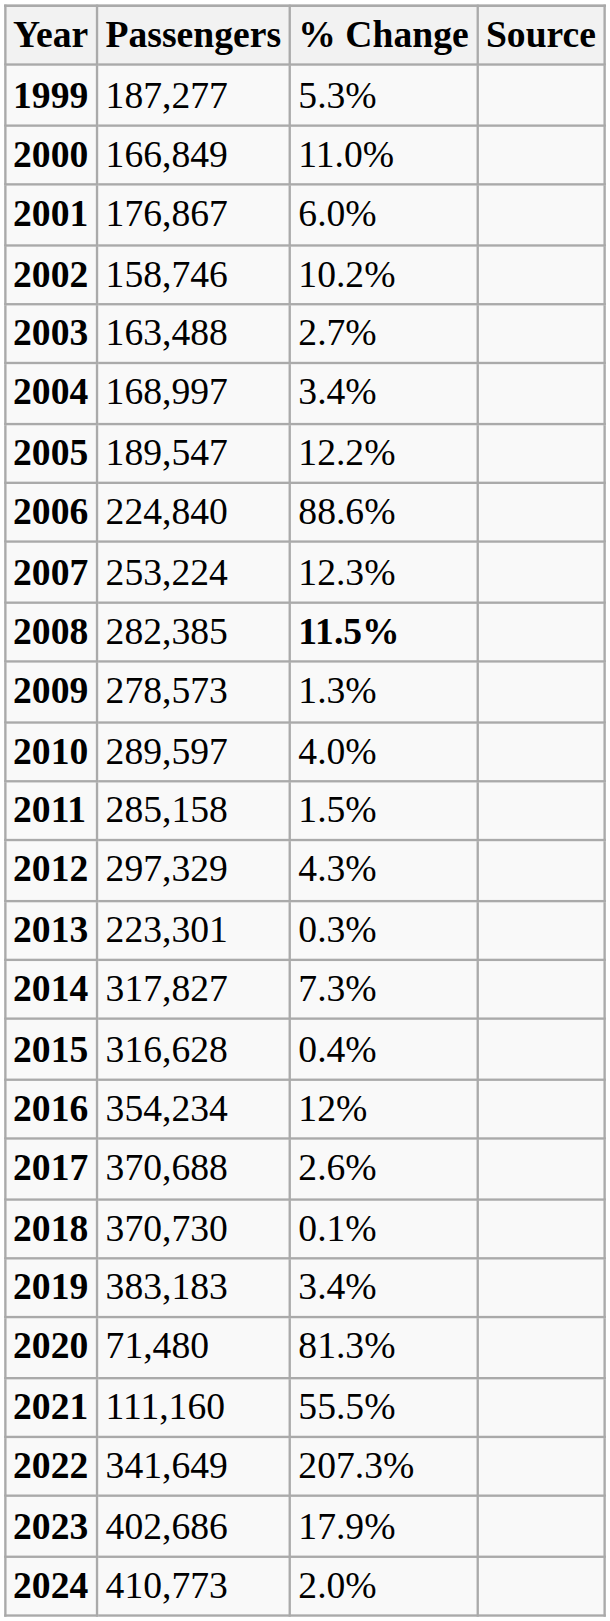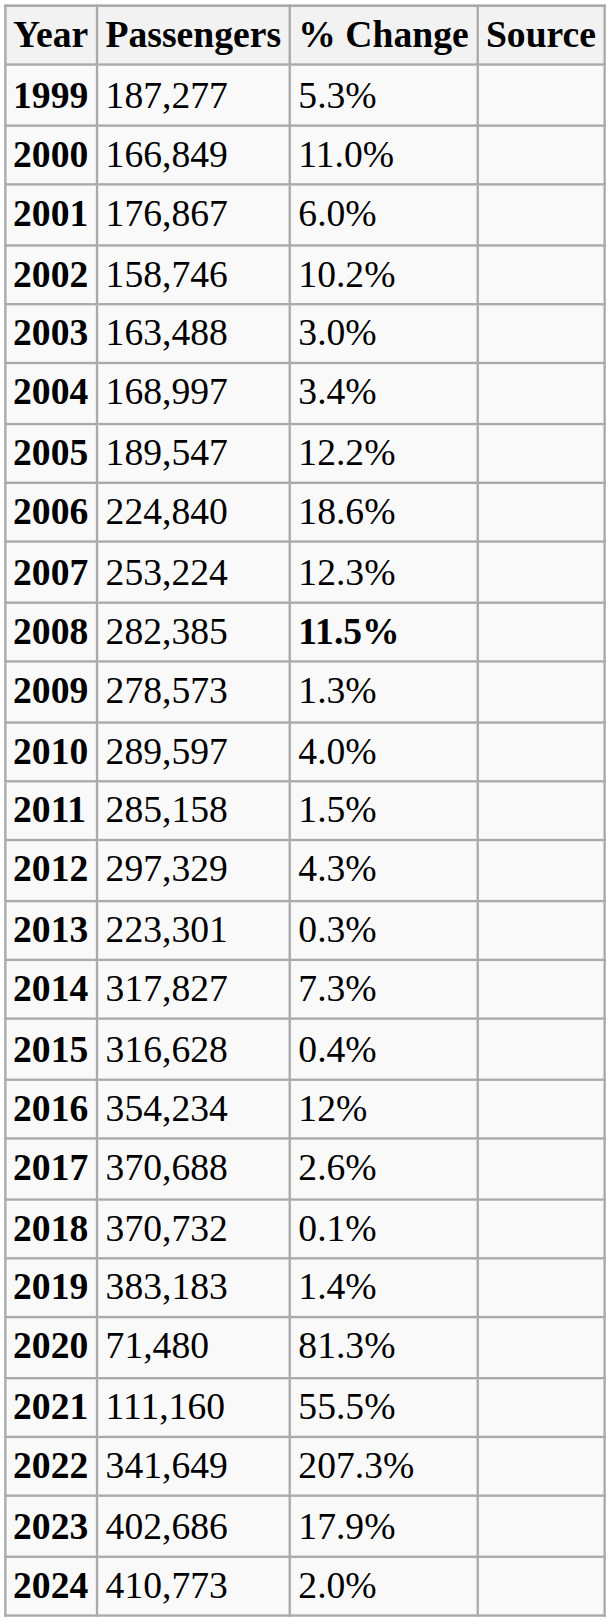2003 | % Change: 2.7% -> 3.0%
2006 | % Change: 88.6% -> 18.6%
2018 | Passengers: 370,730 -> 370,732
2019 | % Change: 3.4% -> 1.4%
